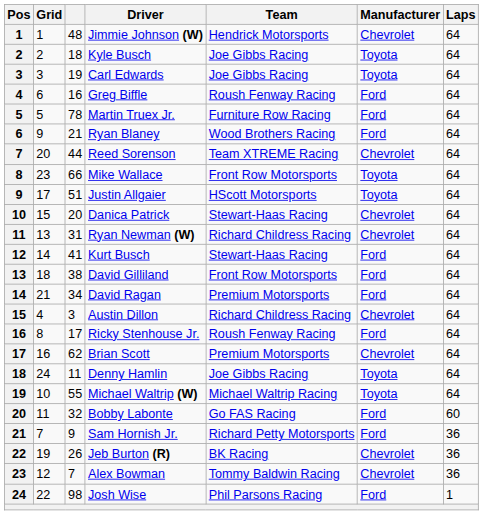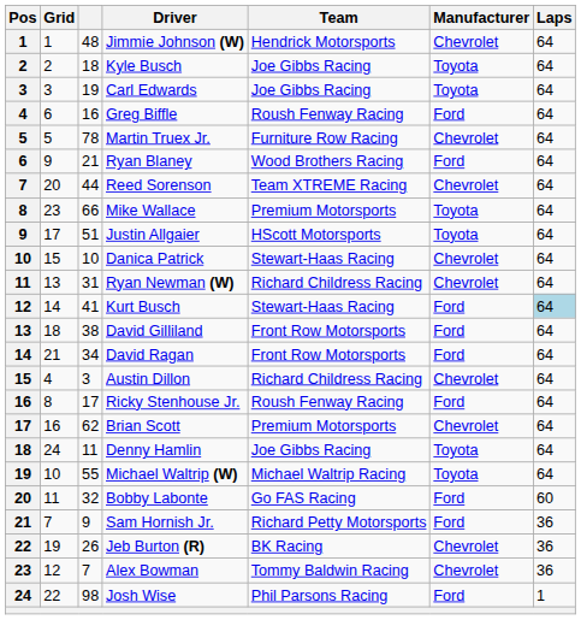Martin Truex Jr. | Manufacturer: Ford -> Chevrolet
Mike Wallace | Team: Front Row Motorsports -> Premium Motorsports
Danica Patrick | column 3: 20 -> 10
Kurt Busch | Laps: no background -> lightblue background
David Ragan | Team: Premium Motorsports -> Front Row Motorsports
